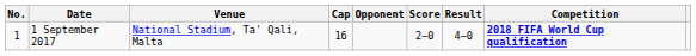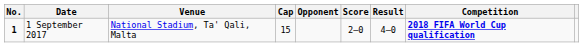1 September 2017 | No.: normal -> bold
1 September 2017 | Cap: 16 -> 15
